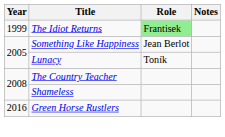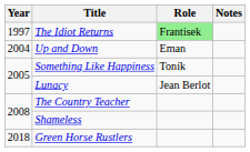The Idiot Returns | Year: 1999 -> 1997
+ row: 2004 | Up and Down | Eman
Something Like Happiness | Role: Jean Berlot -> Toník
Lunacy | Role: Toník -> Jean Berlot
Green Horse Rustlers | Year: 2016 -> 2018
